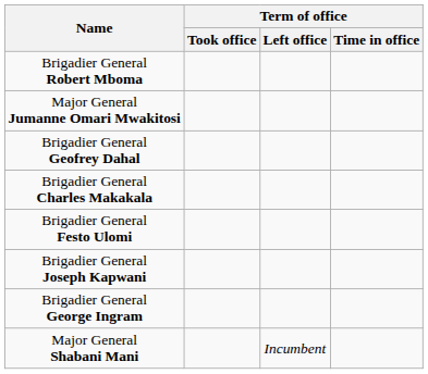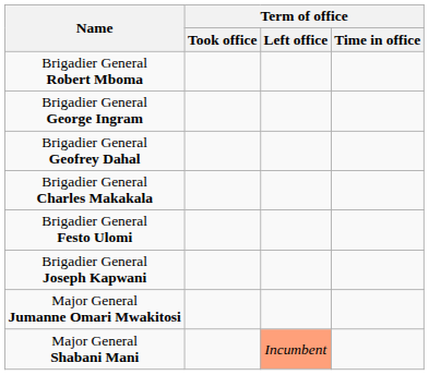rows swapped: Major General Jumanne Omari Mwakitosi <-> Brigadier General George Ingram
Major General Shabani Mani | Term of office / Left office: no background -> lightsalmon background
